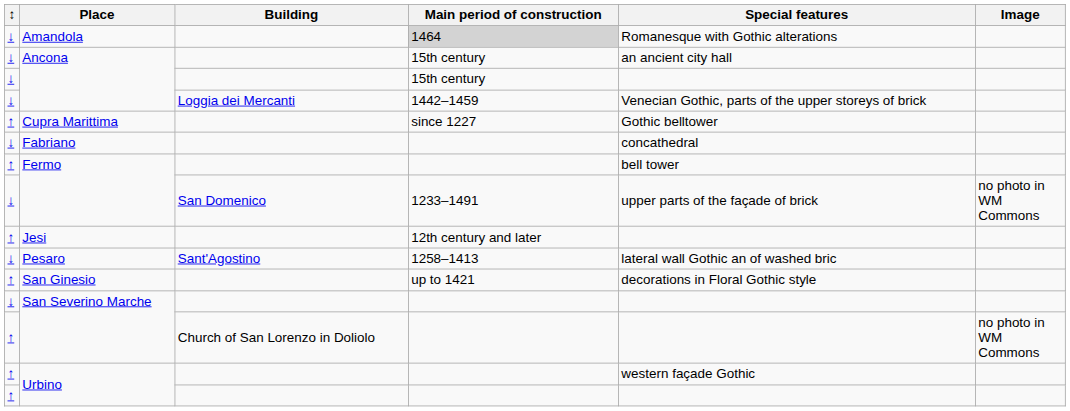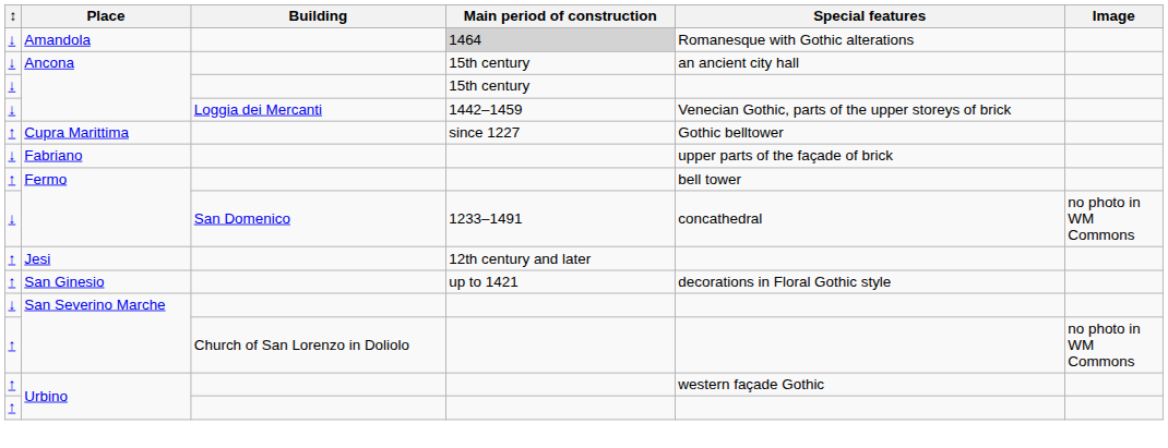Fabriano | Special features: concathedral -> upper parts of the façade of brick
Fermo / San Domenico | Special features: upper parts of the façade of brick -> concathedral
- row: ↓ | Pesaro | Sant'Agostino | 1258–1413 | lateral wall Gothic an of washed bric
